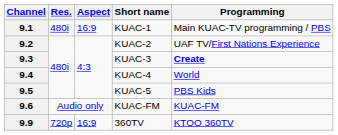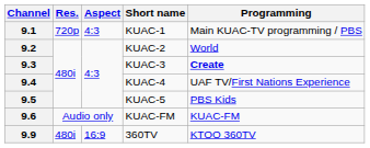9.1 | Res.: 480i -> 720p
9.1 | Aspect: 16:9 -> 4:3
9.2 | Programming: UAF TV/First Nations Experience -> World
9.4 | Programming: World -> UAF TV/First Nations Experience
9.9 | Res.: 720p -> 480i
